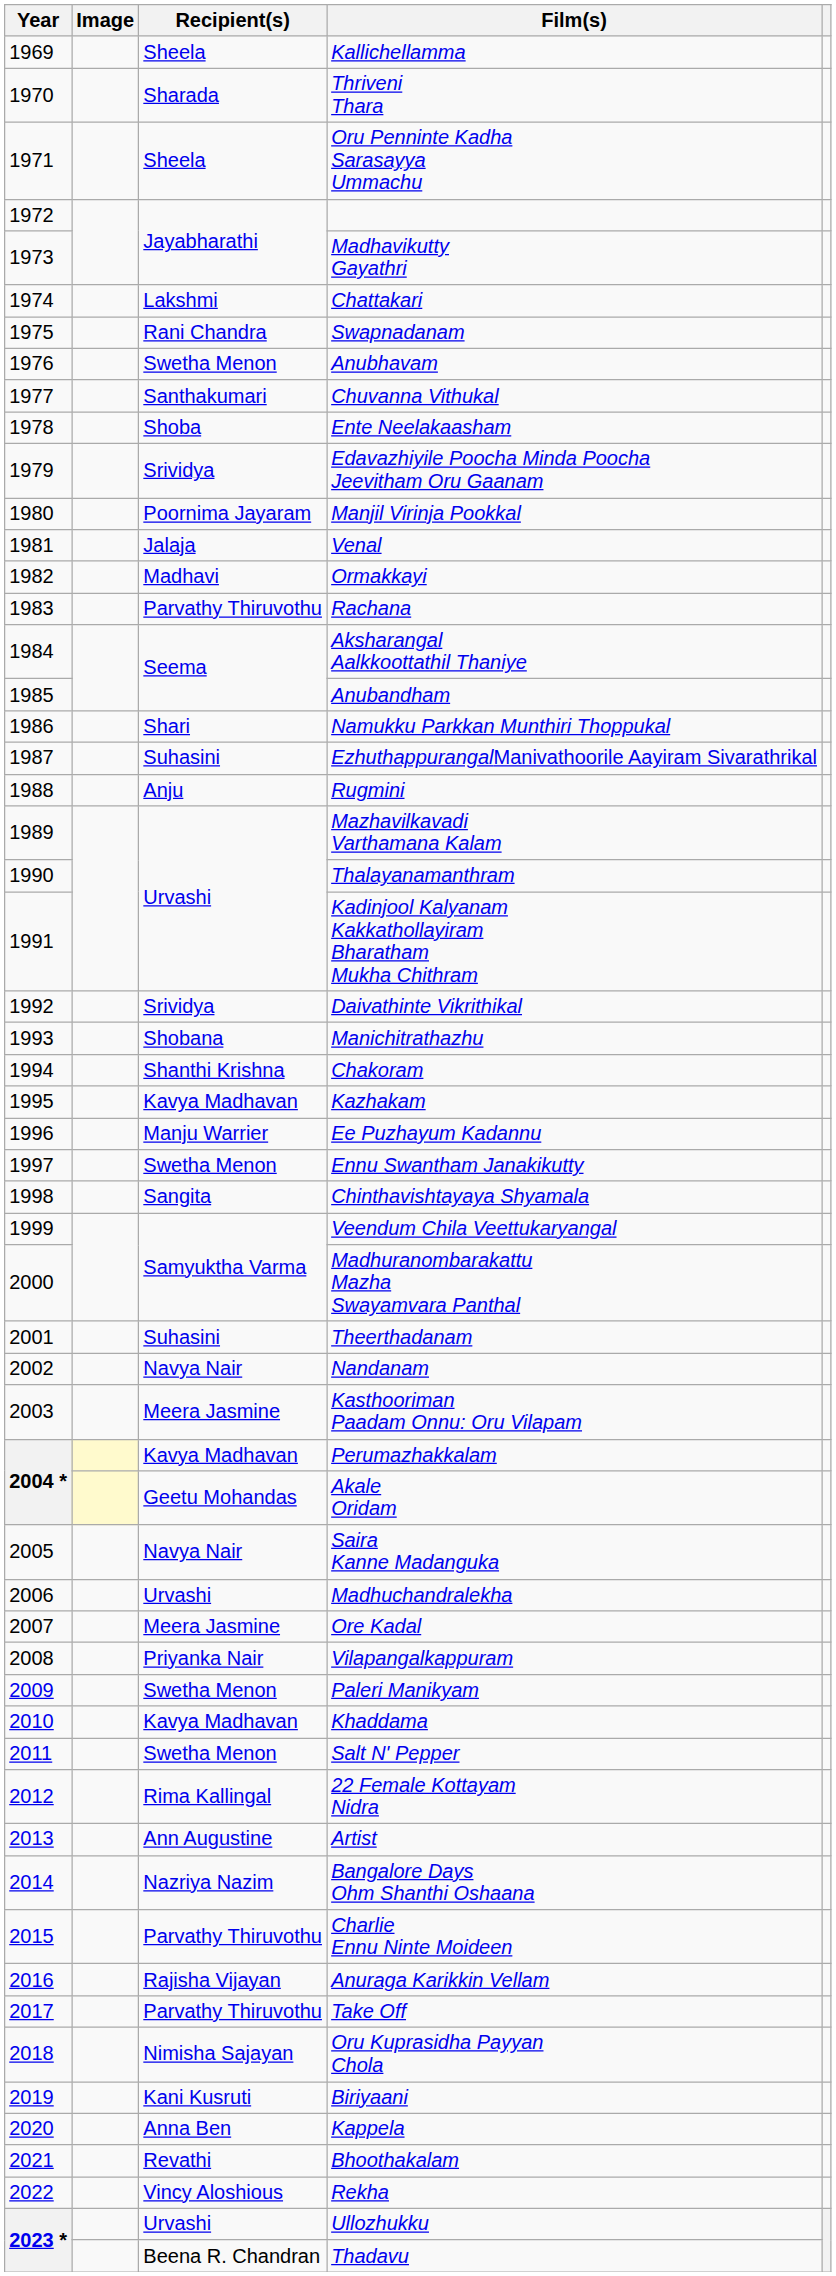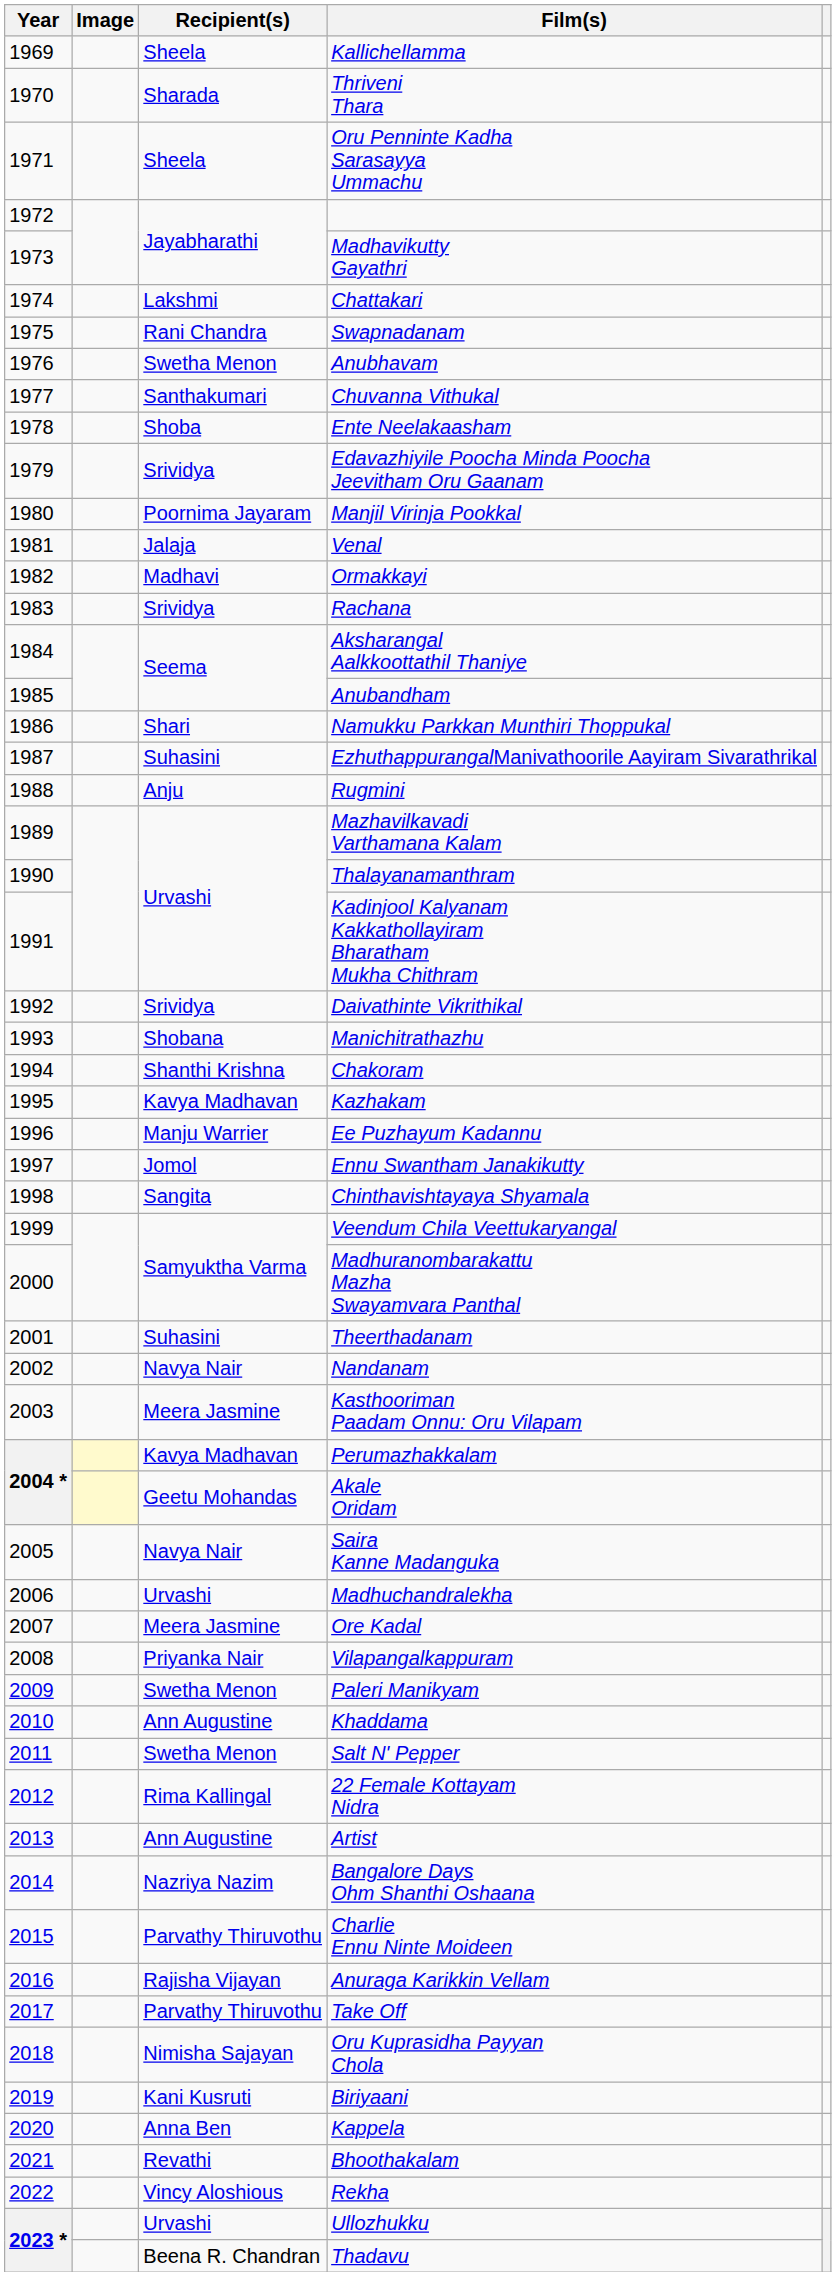Rachana | Recipient(s): Parvathy Thiruvothu -> Srividya
Ennu Swantham Janakikutty | Recipient(s): Swetha Menon -> Jomol
Khaddama | Recipient(s): Kavya Madhavan -> Ann Augustine
